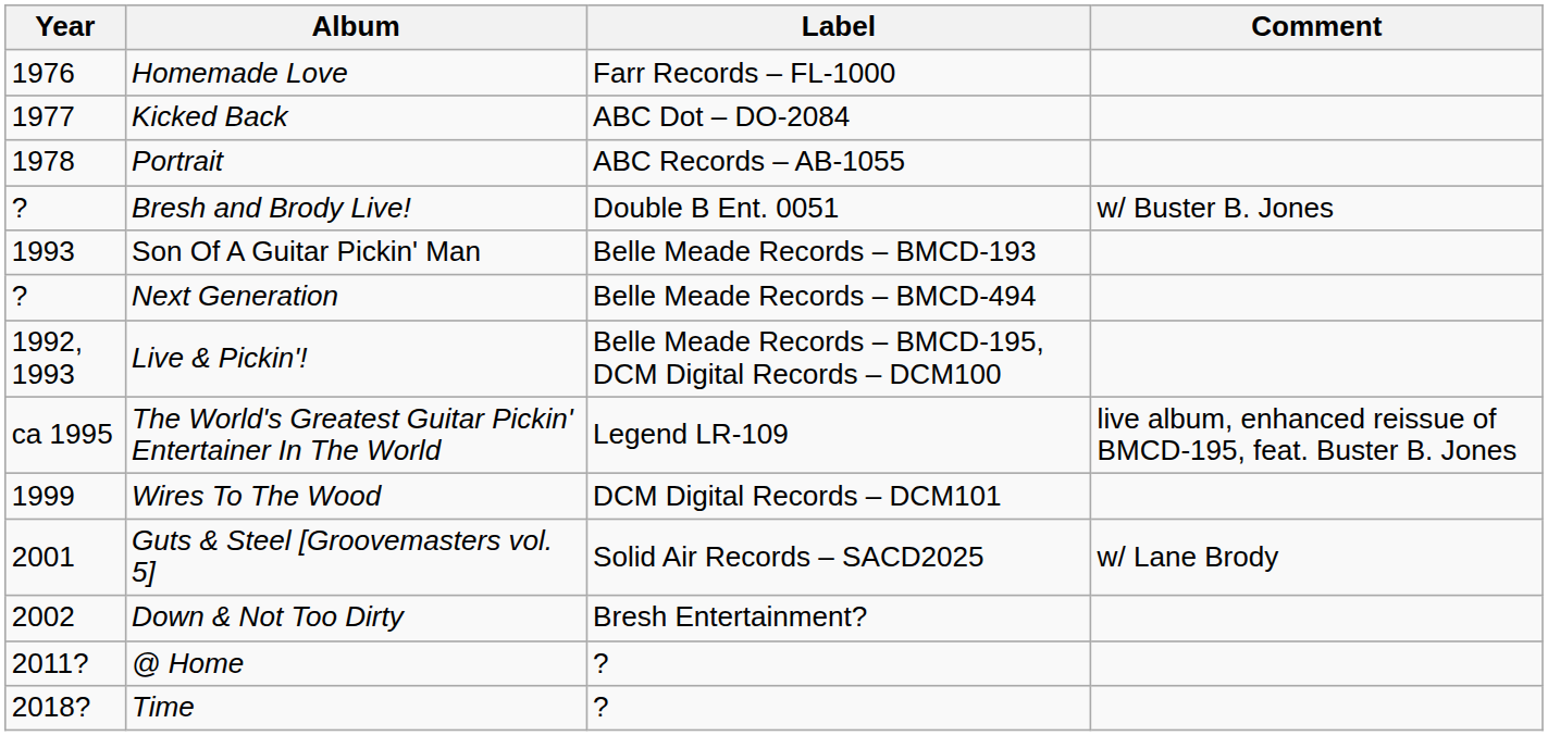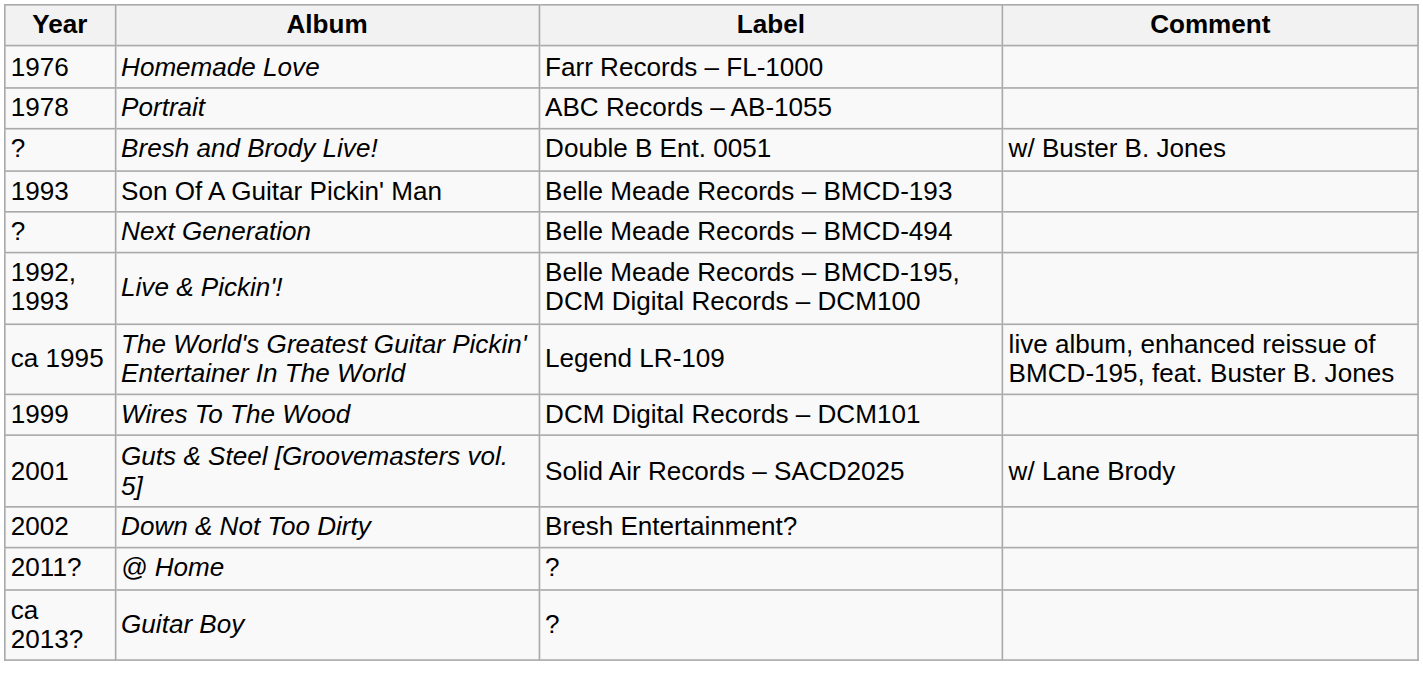- row: 1977 | Kicked Back | ABC Dot – DO-2084
+ row: ca 2013? | Guitar Boy | ?
- row: 2018? | Time | ?
